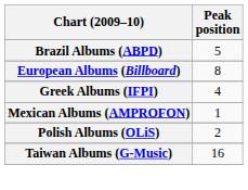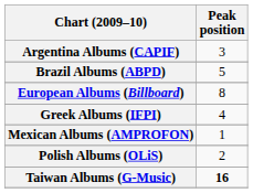+ row: Argentina Albums (CAPIF) | 3
Taiwan Albums (G-Music) | Peak position: normal -> bold
